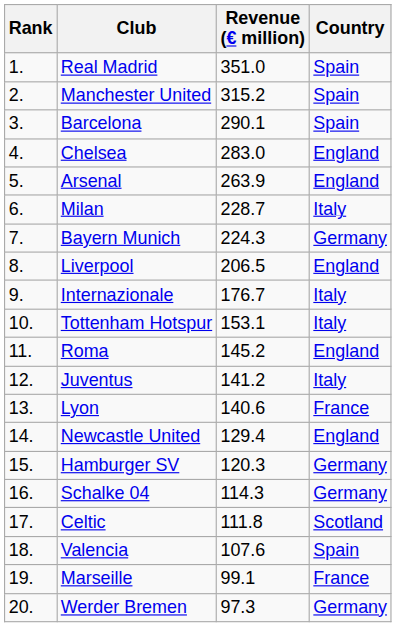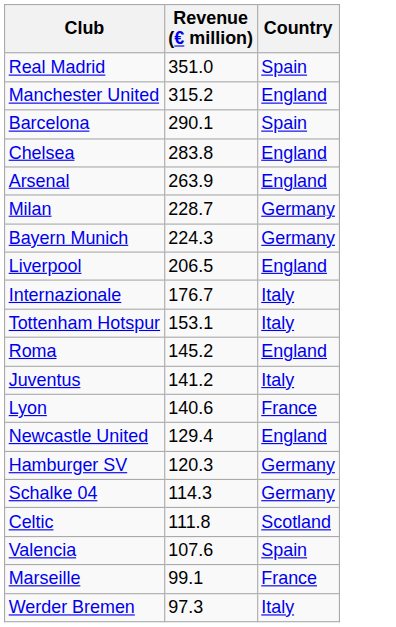- column: Rank | 1. | 2. | 3. | 4. | 5. | 6. | 7. | 8. | 9. | 10. | 11. | 12. | 13. | 14. | 15. | 16. | 17. | 18. | 19. | 20.
Manchester United | Country: Spain -> England
Chelsea | Revenue (€ million): 283.0 -> 283.8
Milan | Country: Italy -> Germany
Werder Bremen | Country: Germany -> Italy
